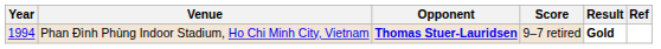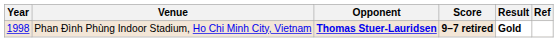Phan Đình Phùng Indoor Stadium, Ho Chi Minh City, Vietnam | Year: 1994 -> 1998
Phan Đình Phùng Indoor Stadium, Ho Chi Minh City, Vietnam | Score: normal -> bold
